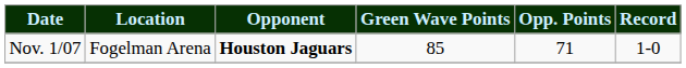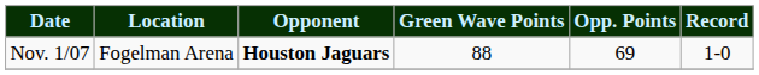Nov. 1/07 | Green Wave Points: 85 -> 88
Nov. 1/07 | Opp. Points: 71 -> 69
